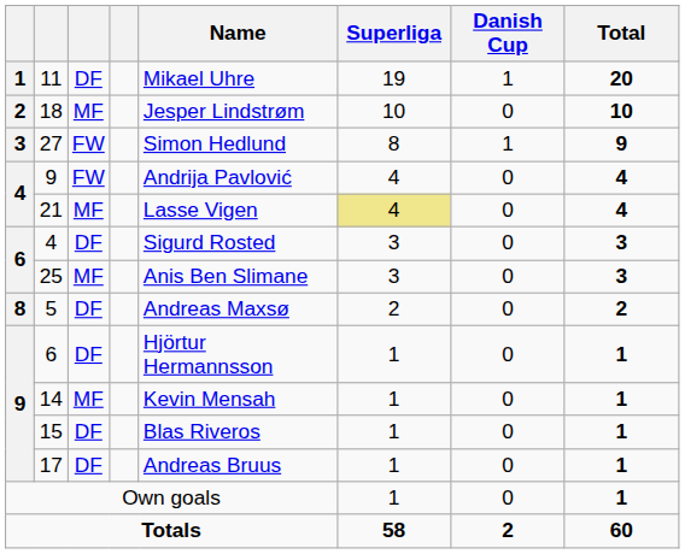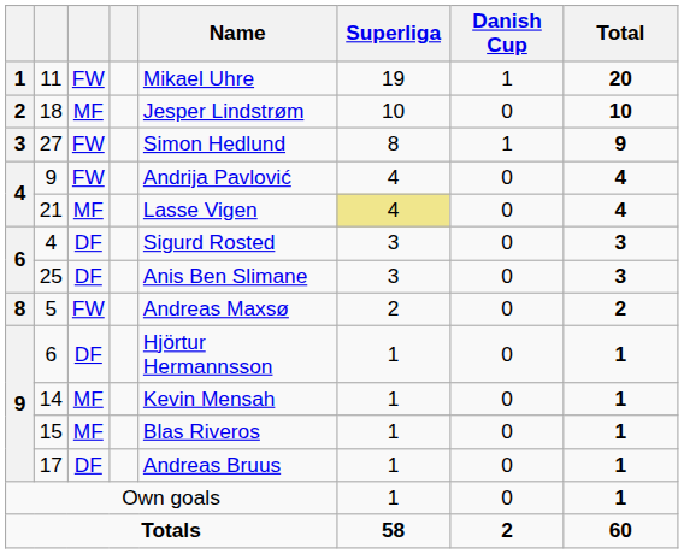11 | column 3: DF -> FW
25 | column 3: MF -> DF
5 | column 3: DF -> FW
15 | column 3: DF -> MF
